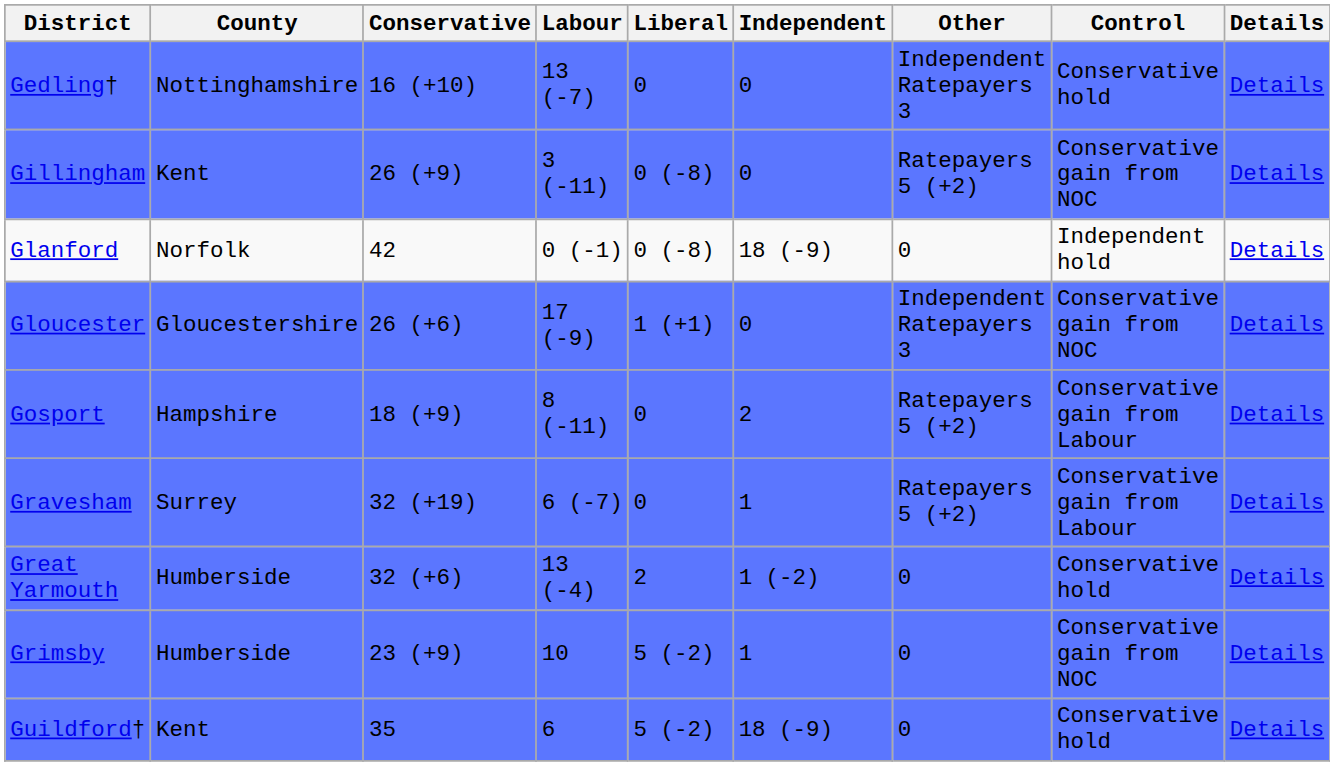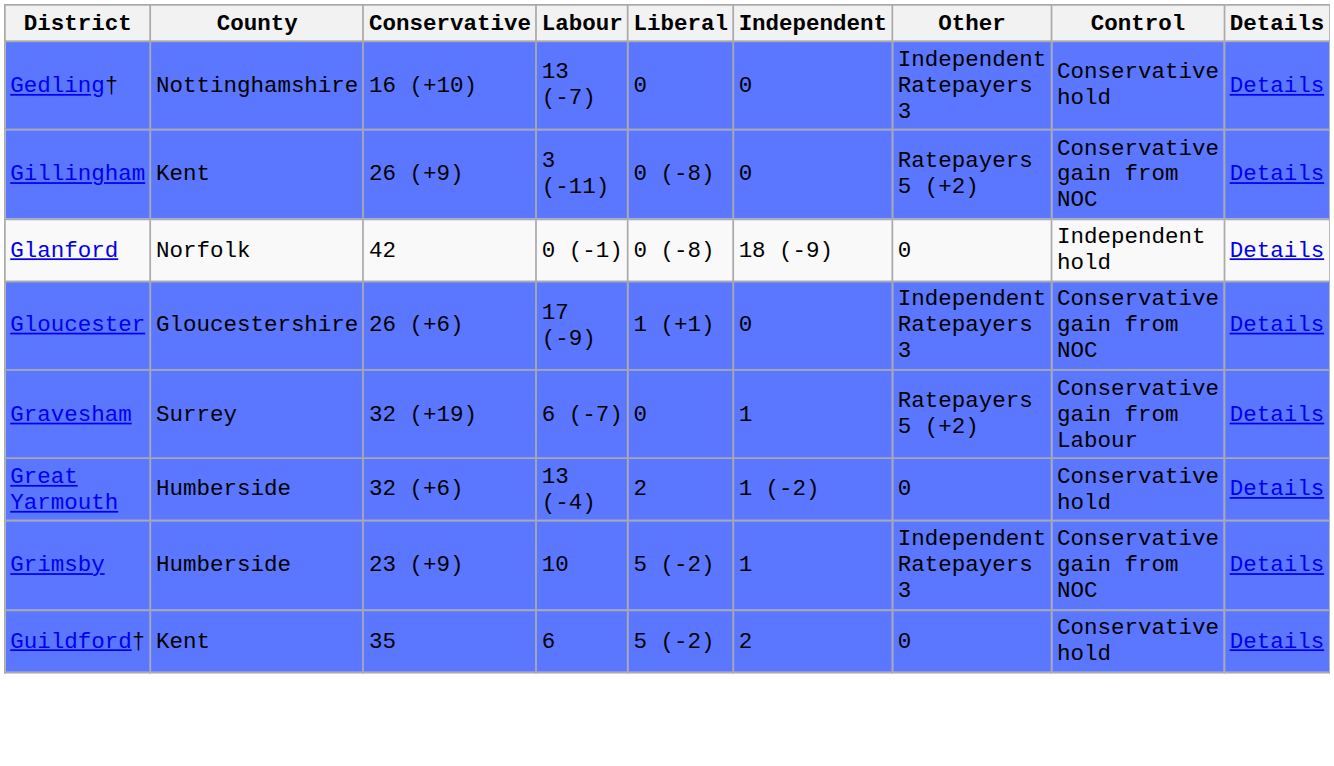- row: Gosport | Hampshire | 18 (+9) | 8 (-11) | 0 | 2 | Ratepayers 5 (+2) | Conservative gain from Labour | Details
Grimsby | Other: 0 -> Independent Ratepayers 3
Guildford† | Independent: 18 (-9) -> 2
